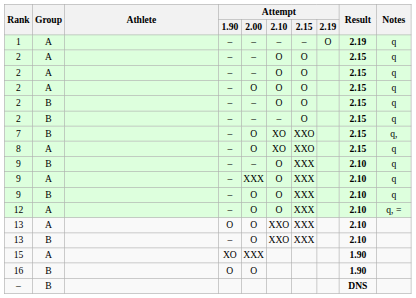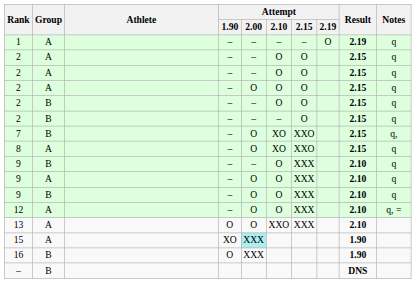9 / A | Attempt / 2.00: XXX -> O
- row: 13 | B | – | O | XXO | XXX | 2.10
15 | Attempt / 2.00: no background -> paleturquoise background
16 | Attempt / 2.00: O -> XXX
